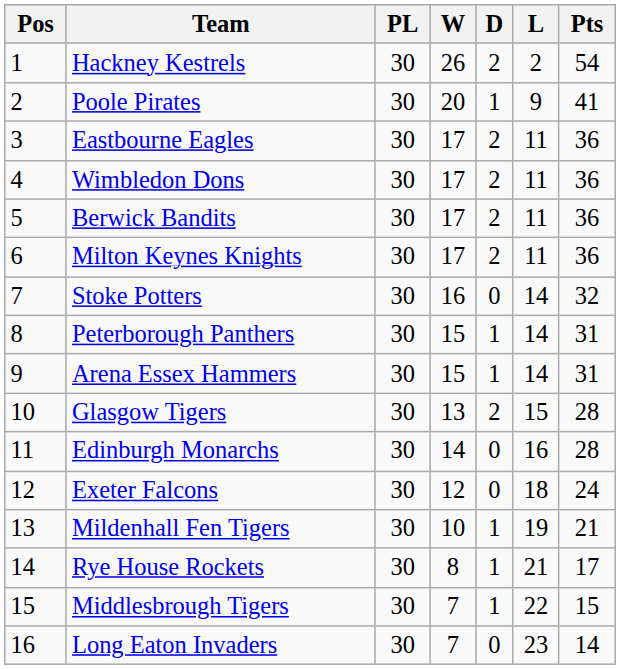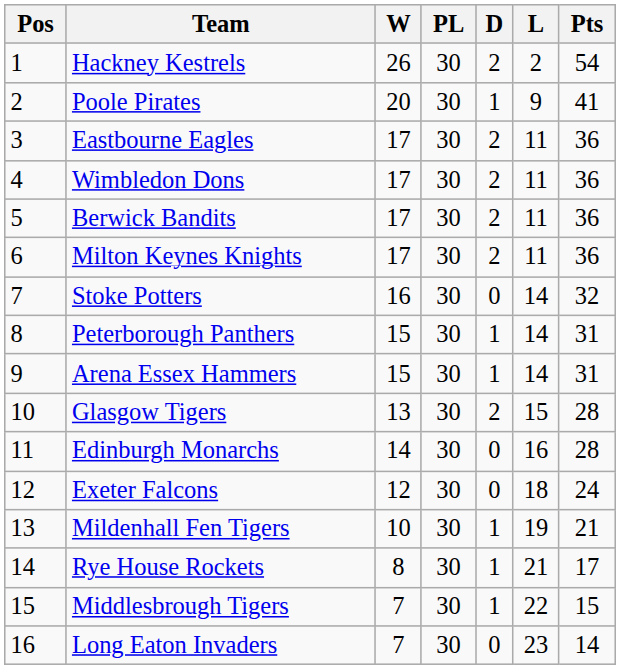columns swapped: PL <-> W
